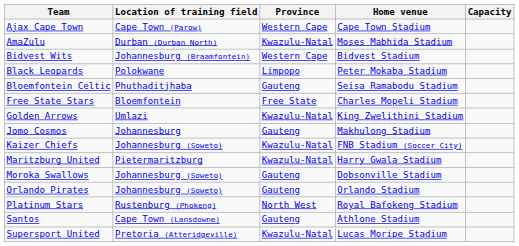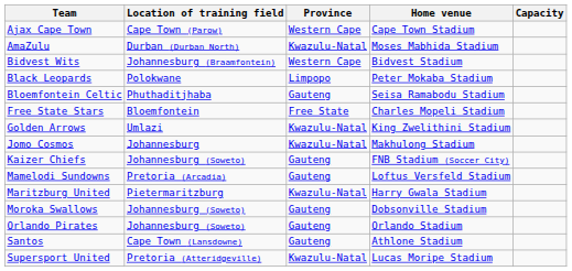Jomo Cosmos | Province: Gauteng -> Kwazulu-Natal
Kaizer Chiefs | Province: Kwazulu-Natal -> Gauteng
+ row: Mamelodi Sundowns | Pretoria (Arcadia) | Gauteng | Loftus Versfeld Stadium
- row: Platinum Stars | Rustenburg (Phokeng) | North West | Royal Bafokeng Stadium
